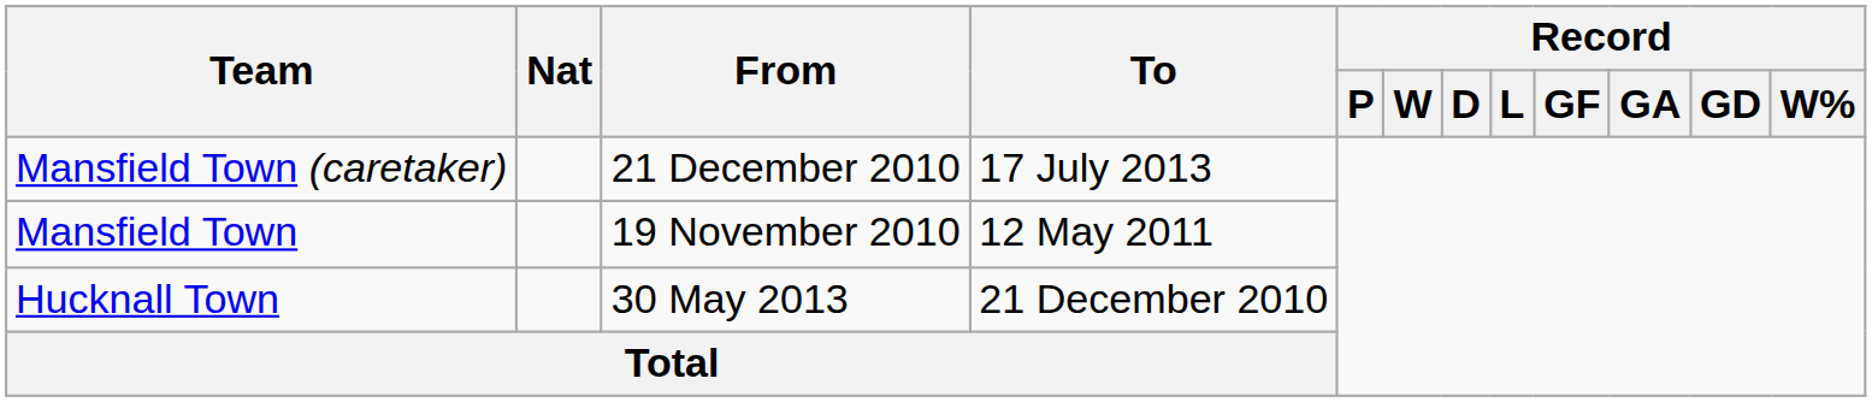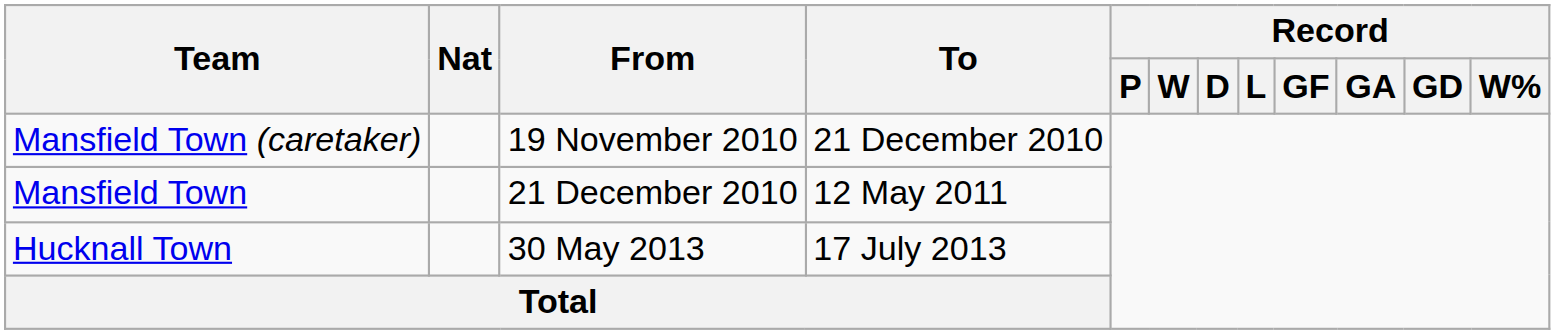Mansfield Town (caretaker) | From: 21 December 2010 -> 19 November 2010
Mansfield Town (caretaker) | To: 17 July 2013 -> 21 December 2010
Mansfield Town | From: 19 November 2010 -> 21 December 2010
Hucknall Town | To: 21 December 2010 -> 17 July 2013
